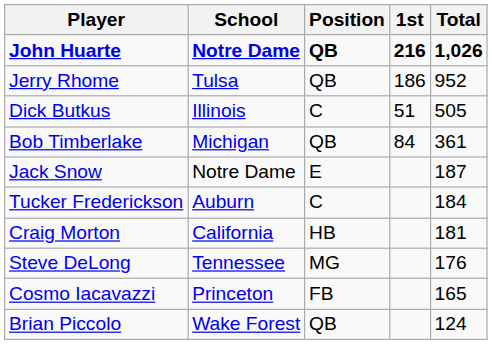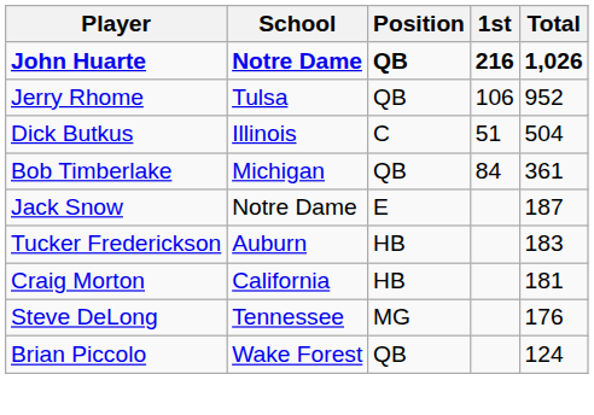Jerry Rhome | 1st: 186 -> 106
Dick Butkus | Total: 505 -> 504
Tucker Frederickson | Position: C -> HB
Tucker Frederickson | Total: 184 -> 183
- row: Cosmo Iacavazzi | Princeton | FB | 165
